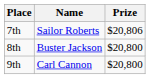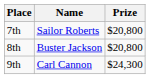7th | Prize: $20,806 -> $20,800
9th | Prize: $20,800 -> $24,300
